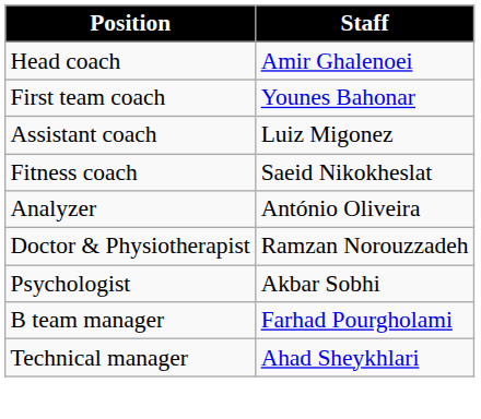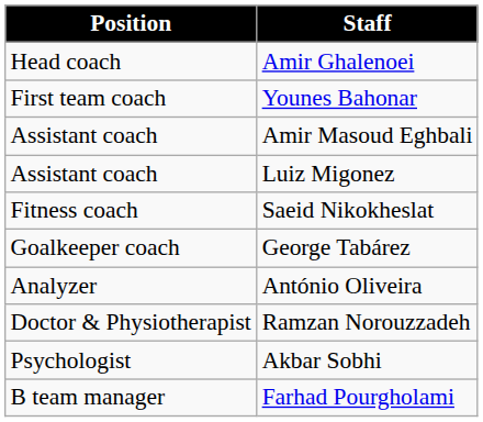+ row: Assistant coach | Amir Masoud Eghbali
+ row: Goalkeeper coach | George Tabárez
- row: Technical manager | Ahad Sheykhlari
